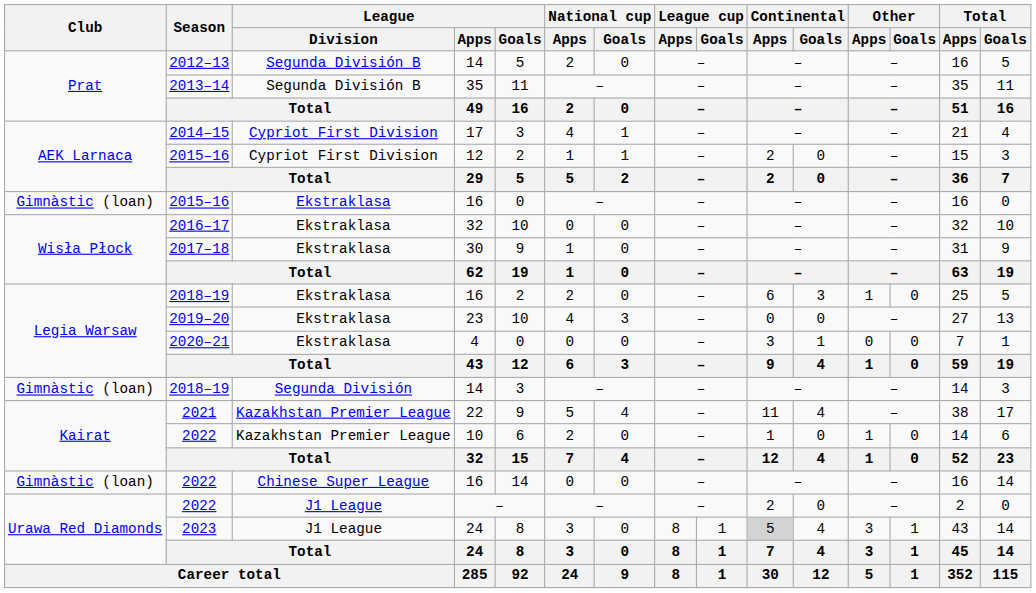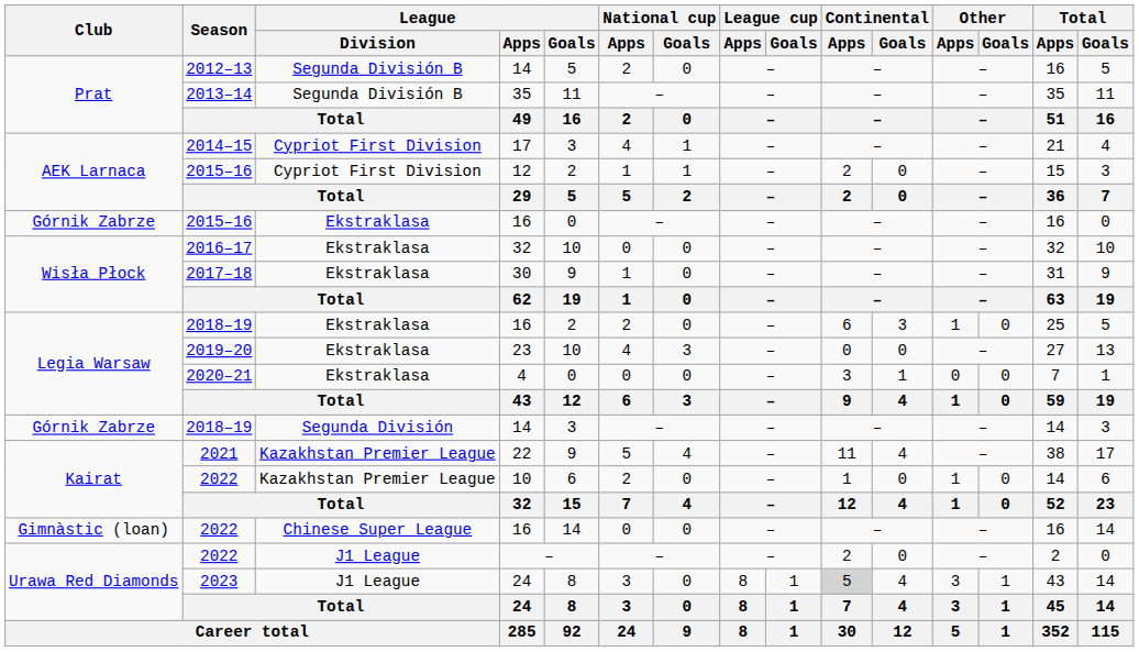2015–16 / 16 | Club: Gimnàstic (loan) -> Górnik Zabrze
2018–19 / 14 | Club: Gimnàstic (loan) -> Górnik Zabrze
